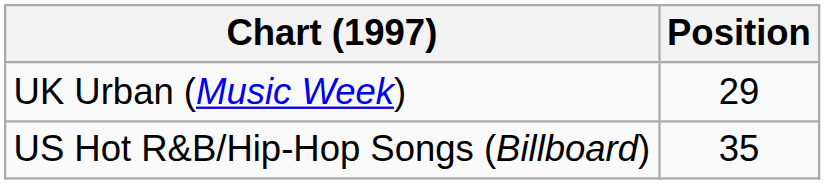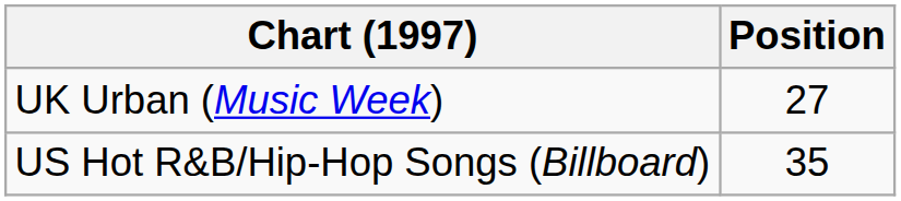UK Urban (Music Week) | Position: 29 -> 27
